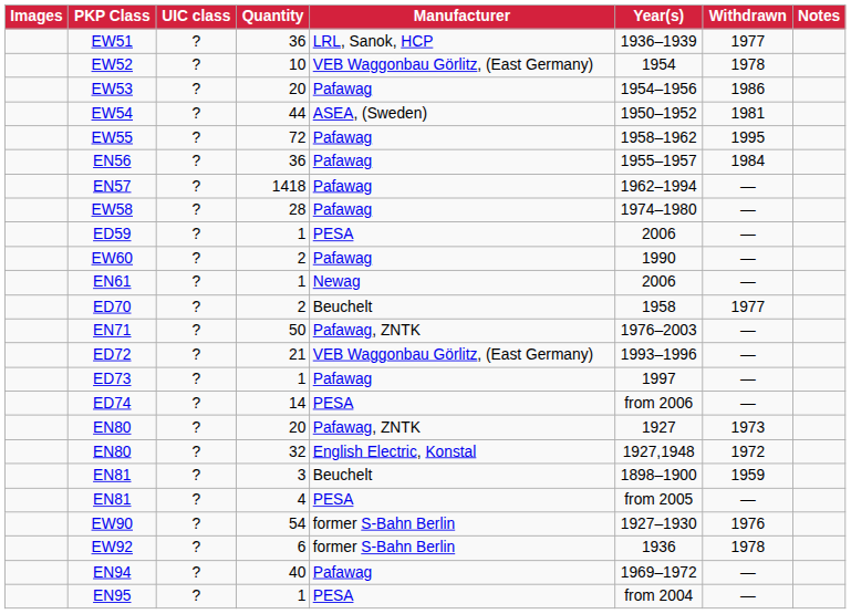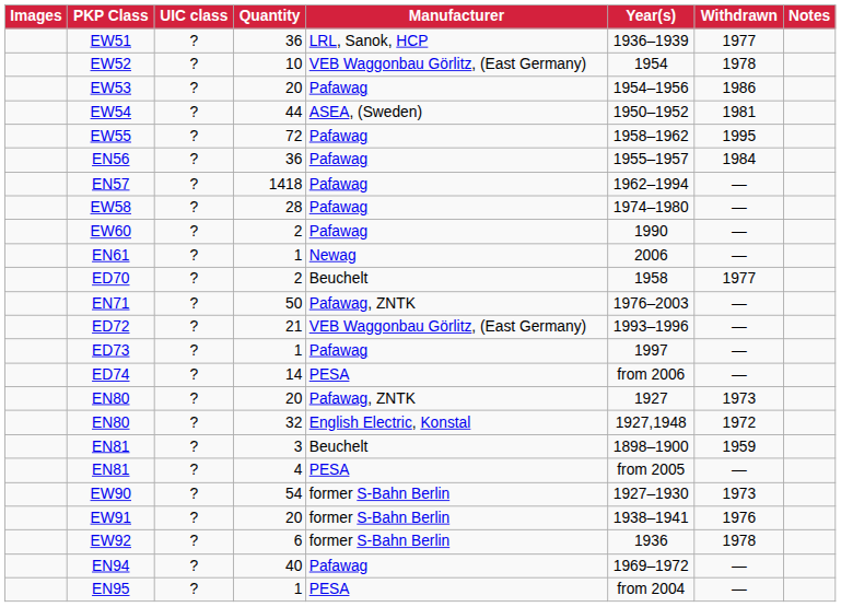- row: ED59 | ? | 1 | PESA | 2006 | —
EW90 | Withdrawn: 1976 -> 1973
+ row: EW91 | ? | 20 | former S-Bahn Berlin | 1938–1941 | 1976
